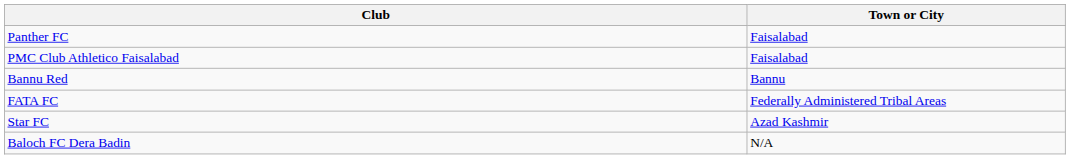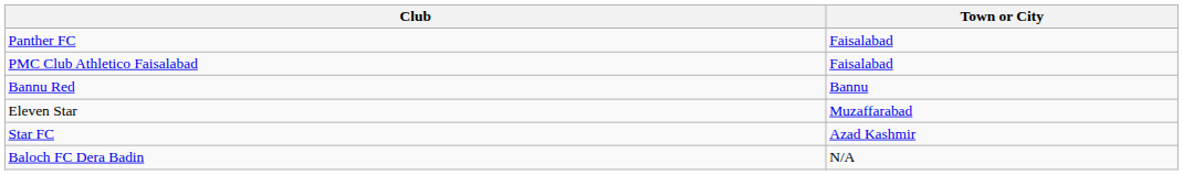- row: FATA FC | Federally Administered Tribal Areas
+ row: Eleven Star | Muzaffarabad
